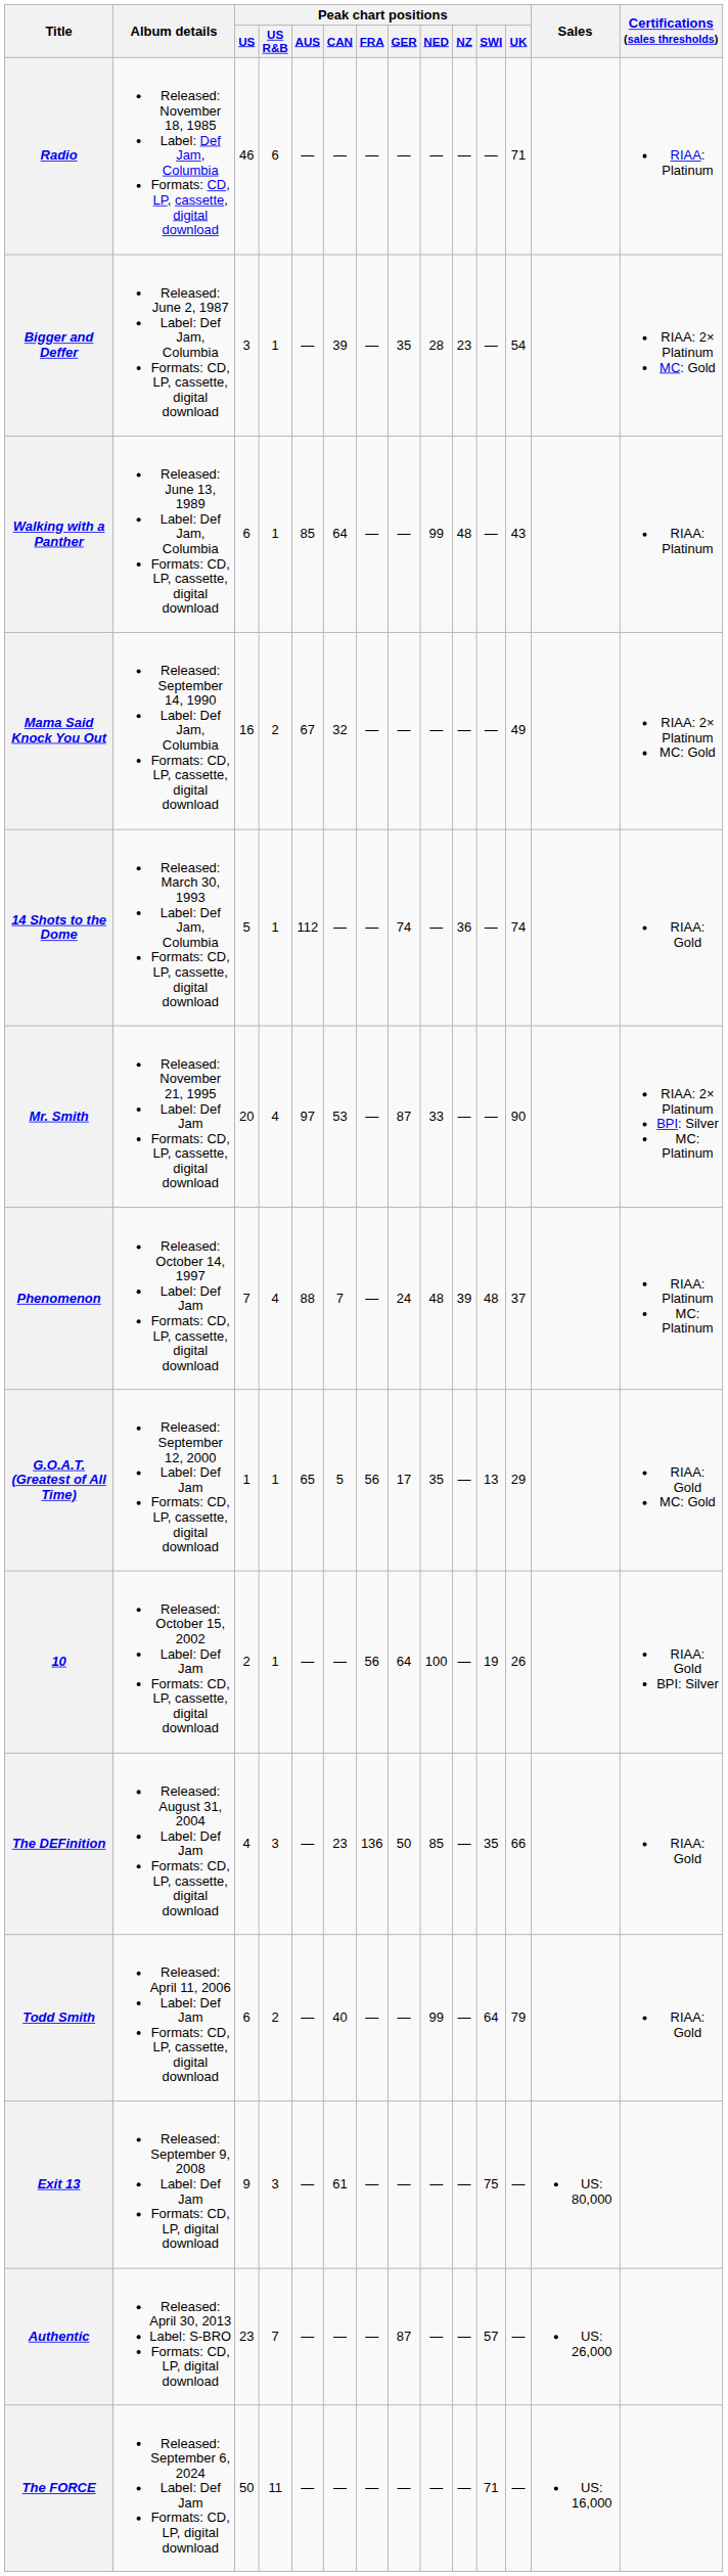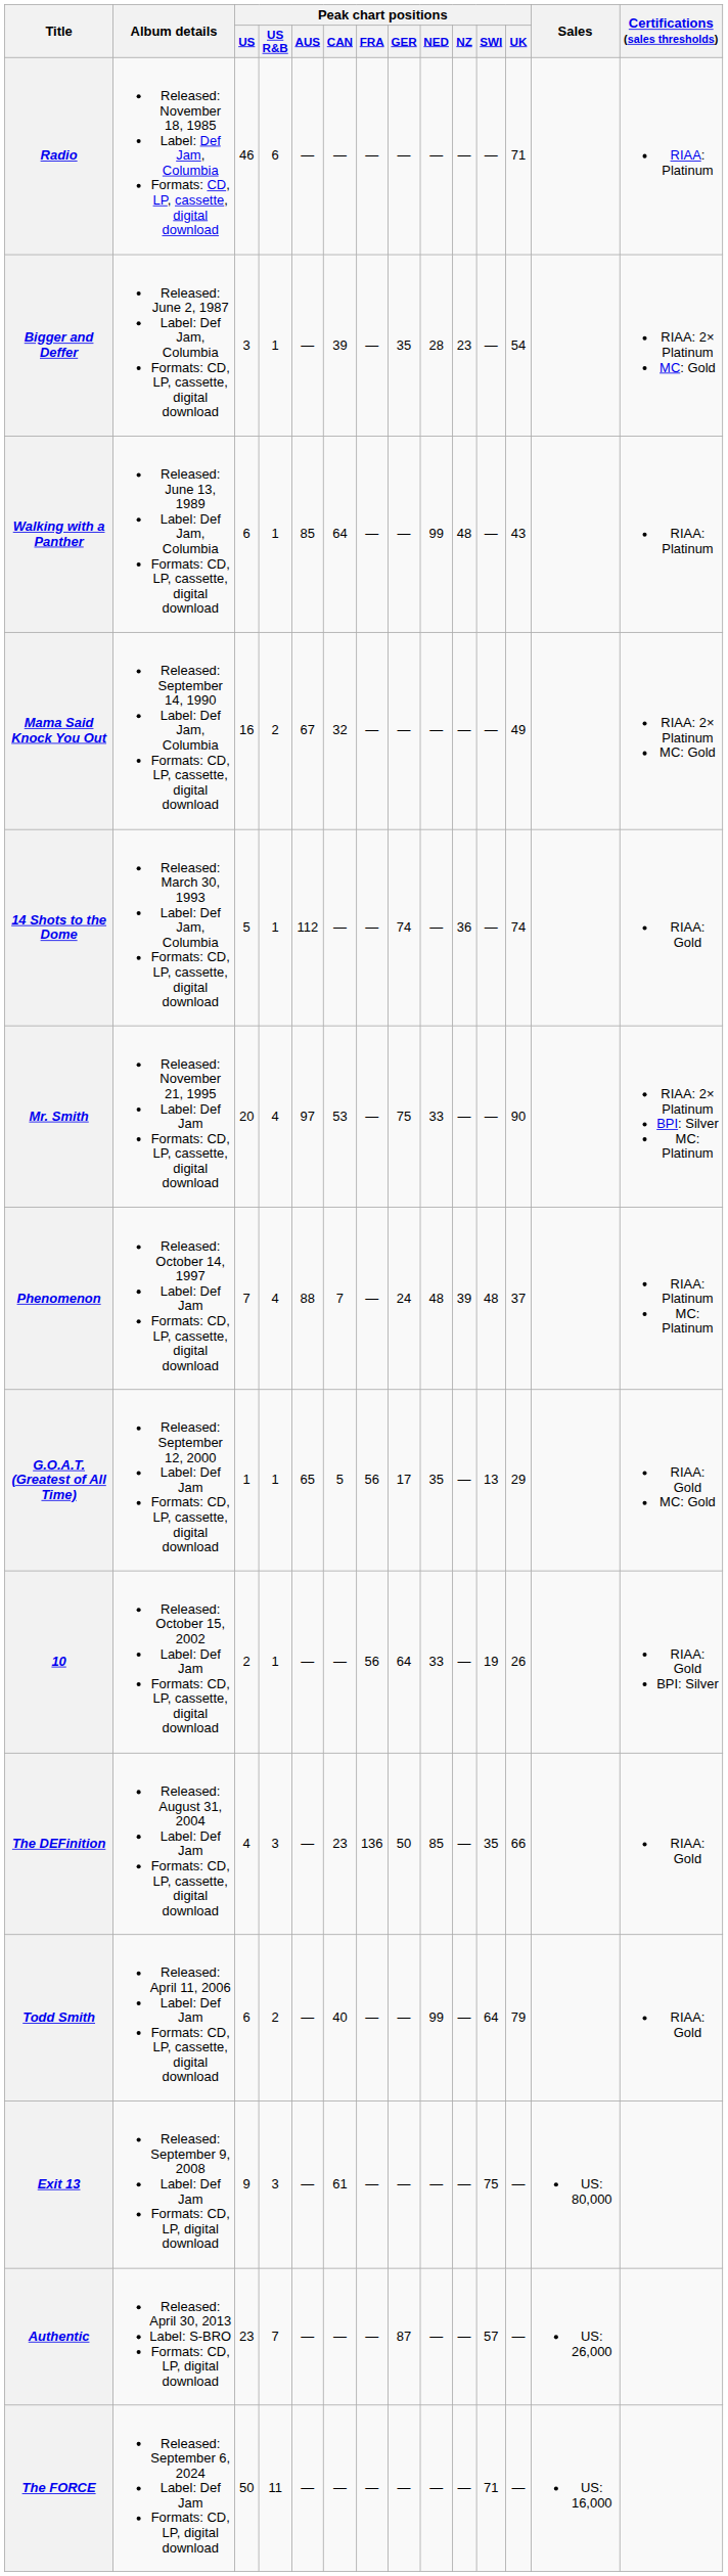Mr. Smith | Peak chart positions / GER: 87 -> 75
10 | Peak chart positions / NED: 100 -> 33
